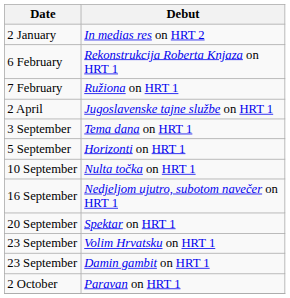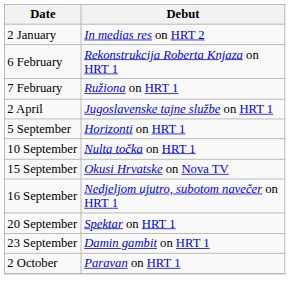- row: 3 September | Tema dana on HRT 1
+ row: 15 September | Okusi Hrvatske on Nova TV
- row: 23 September | Volim Hrvatsku on HRT 1
